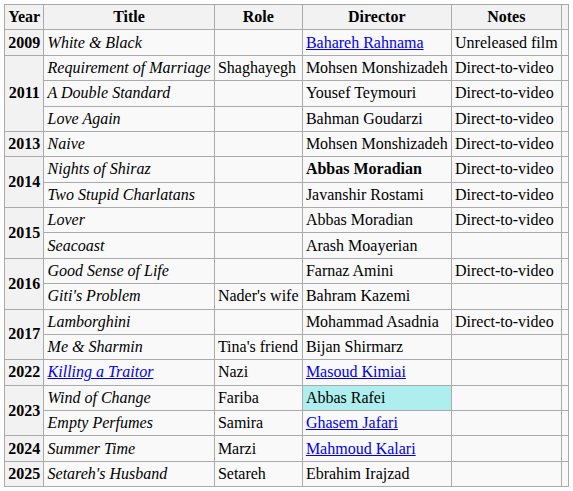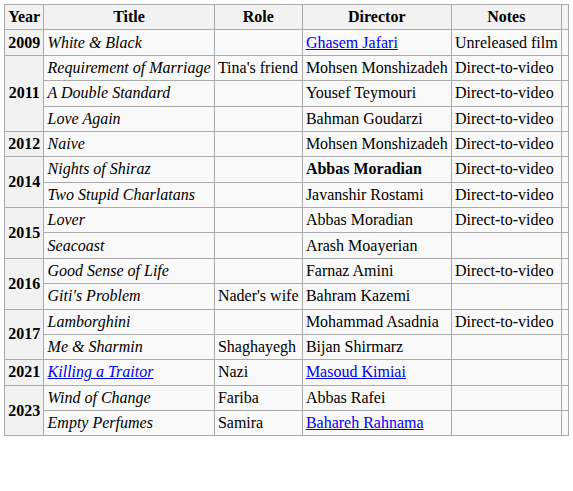White & Black | Director: Bahareh Rahnama -> Ghasem Jafari
Requirement of Marriage | Role: Shaghayegh -> Tina's friend
Naive | Year: 2013 -> 2012
Me & Sharmin | Role: Tina's friend -> Shaghayegh
Killing a Traitor | Year: 2022 -> 2021
Wind of Change | Director: paleturquoise background -> no background
Empty Perfumes | Director: Ghasem Jafari -> Bahareh Rahnama
- row: 2024 | Summer Time | Marzi | Mahmoud Kalari
- row: 2025 | Setareh's Husband | Setareh | Ebrahim Irajzad
